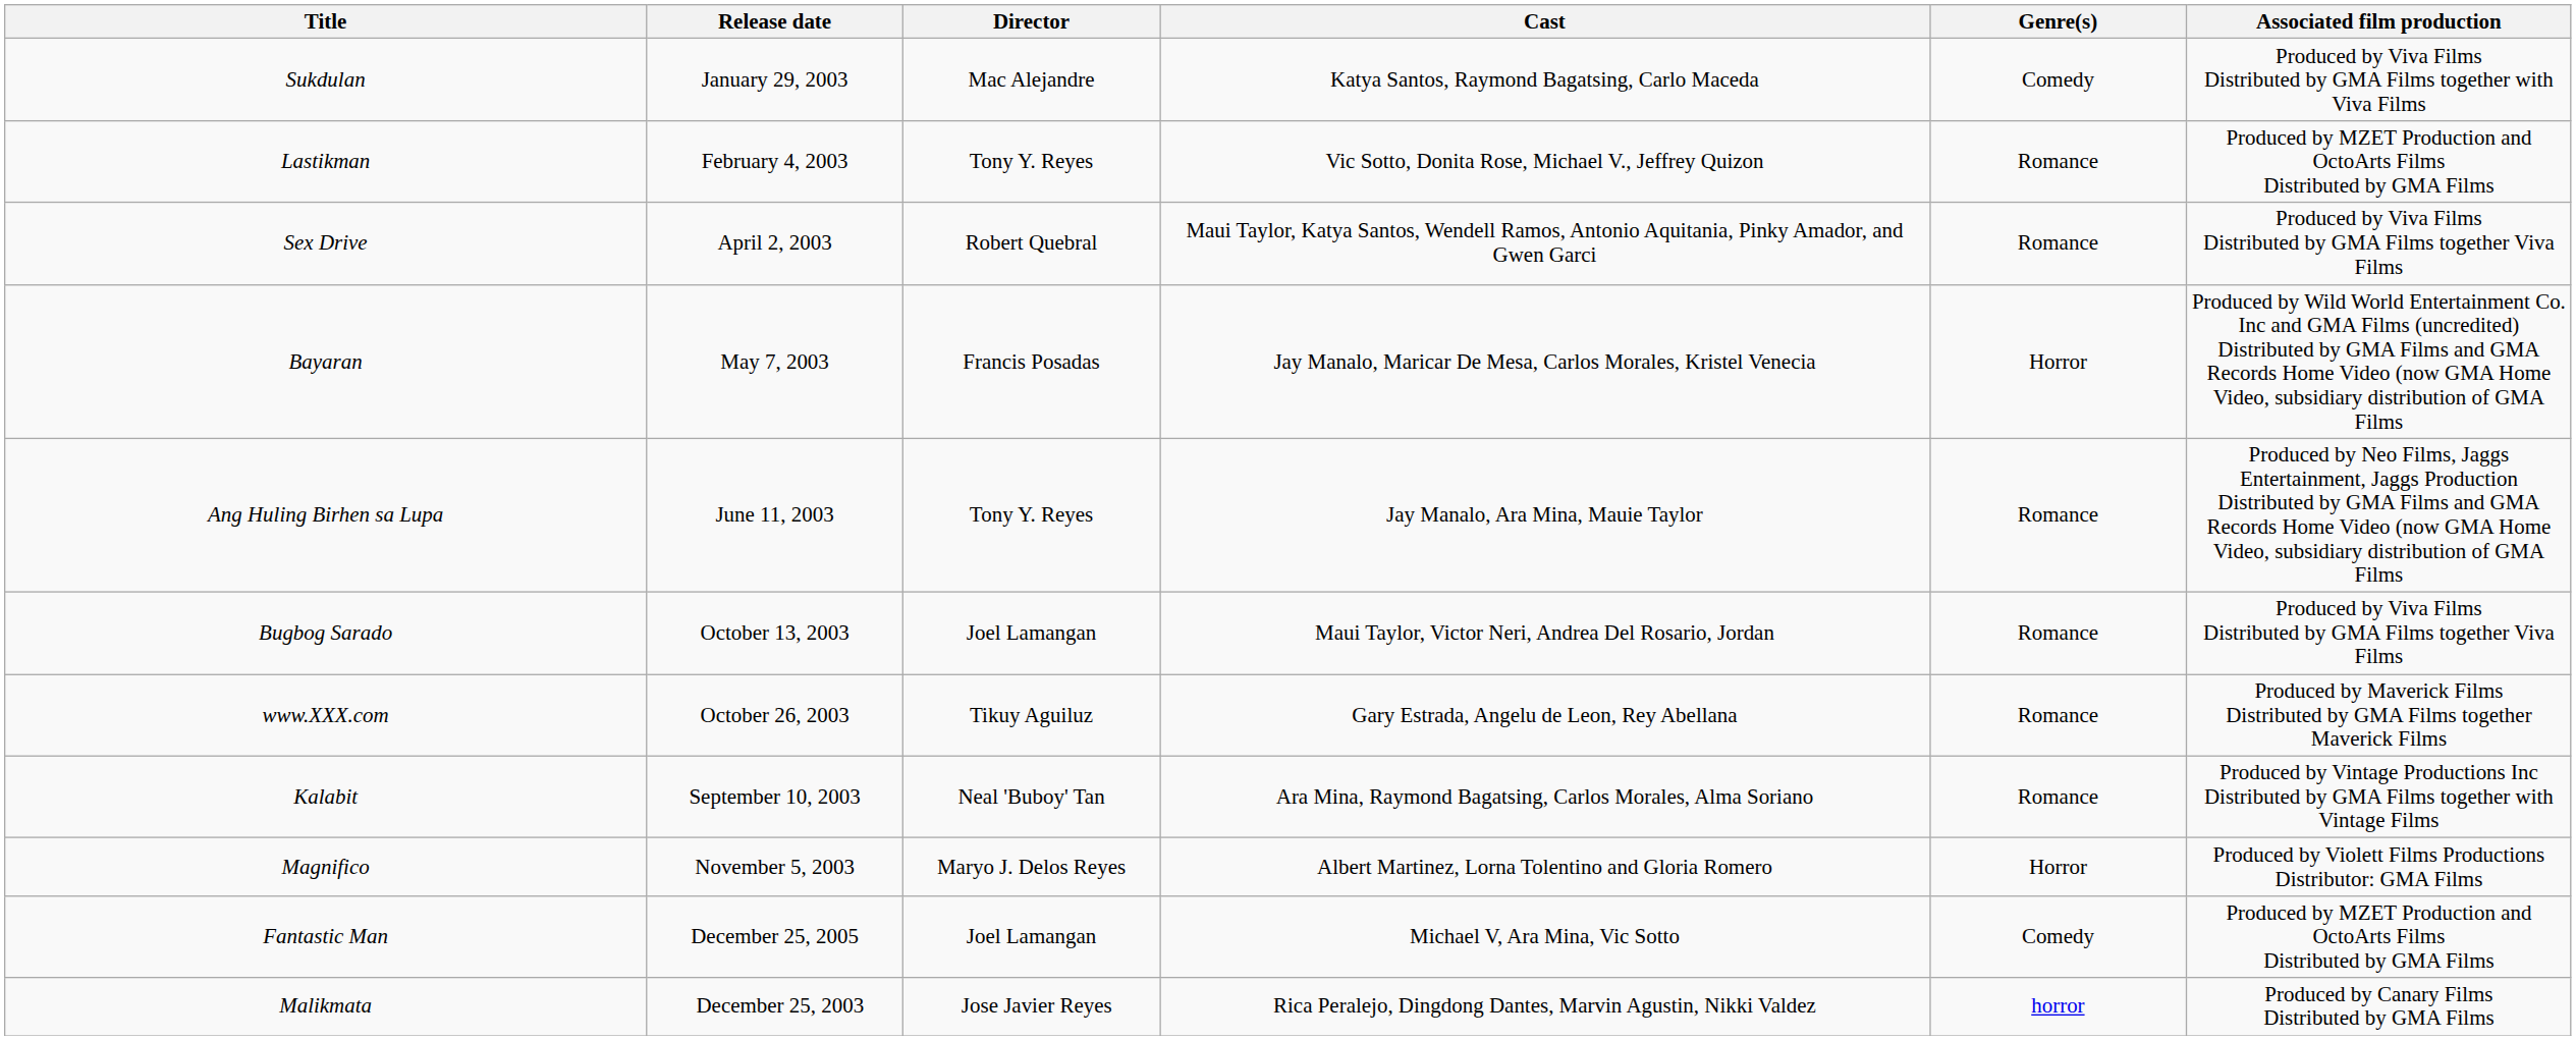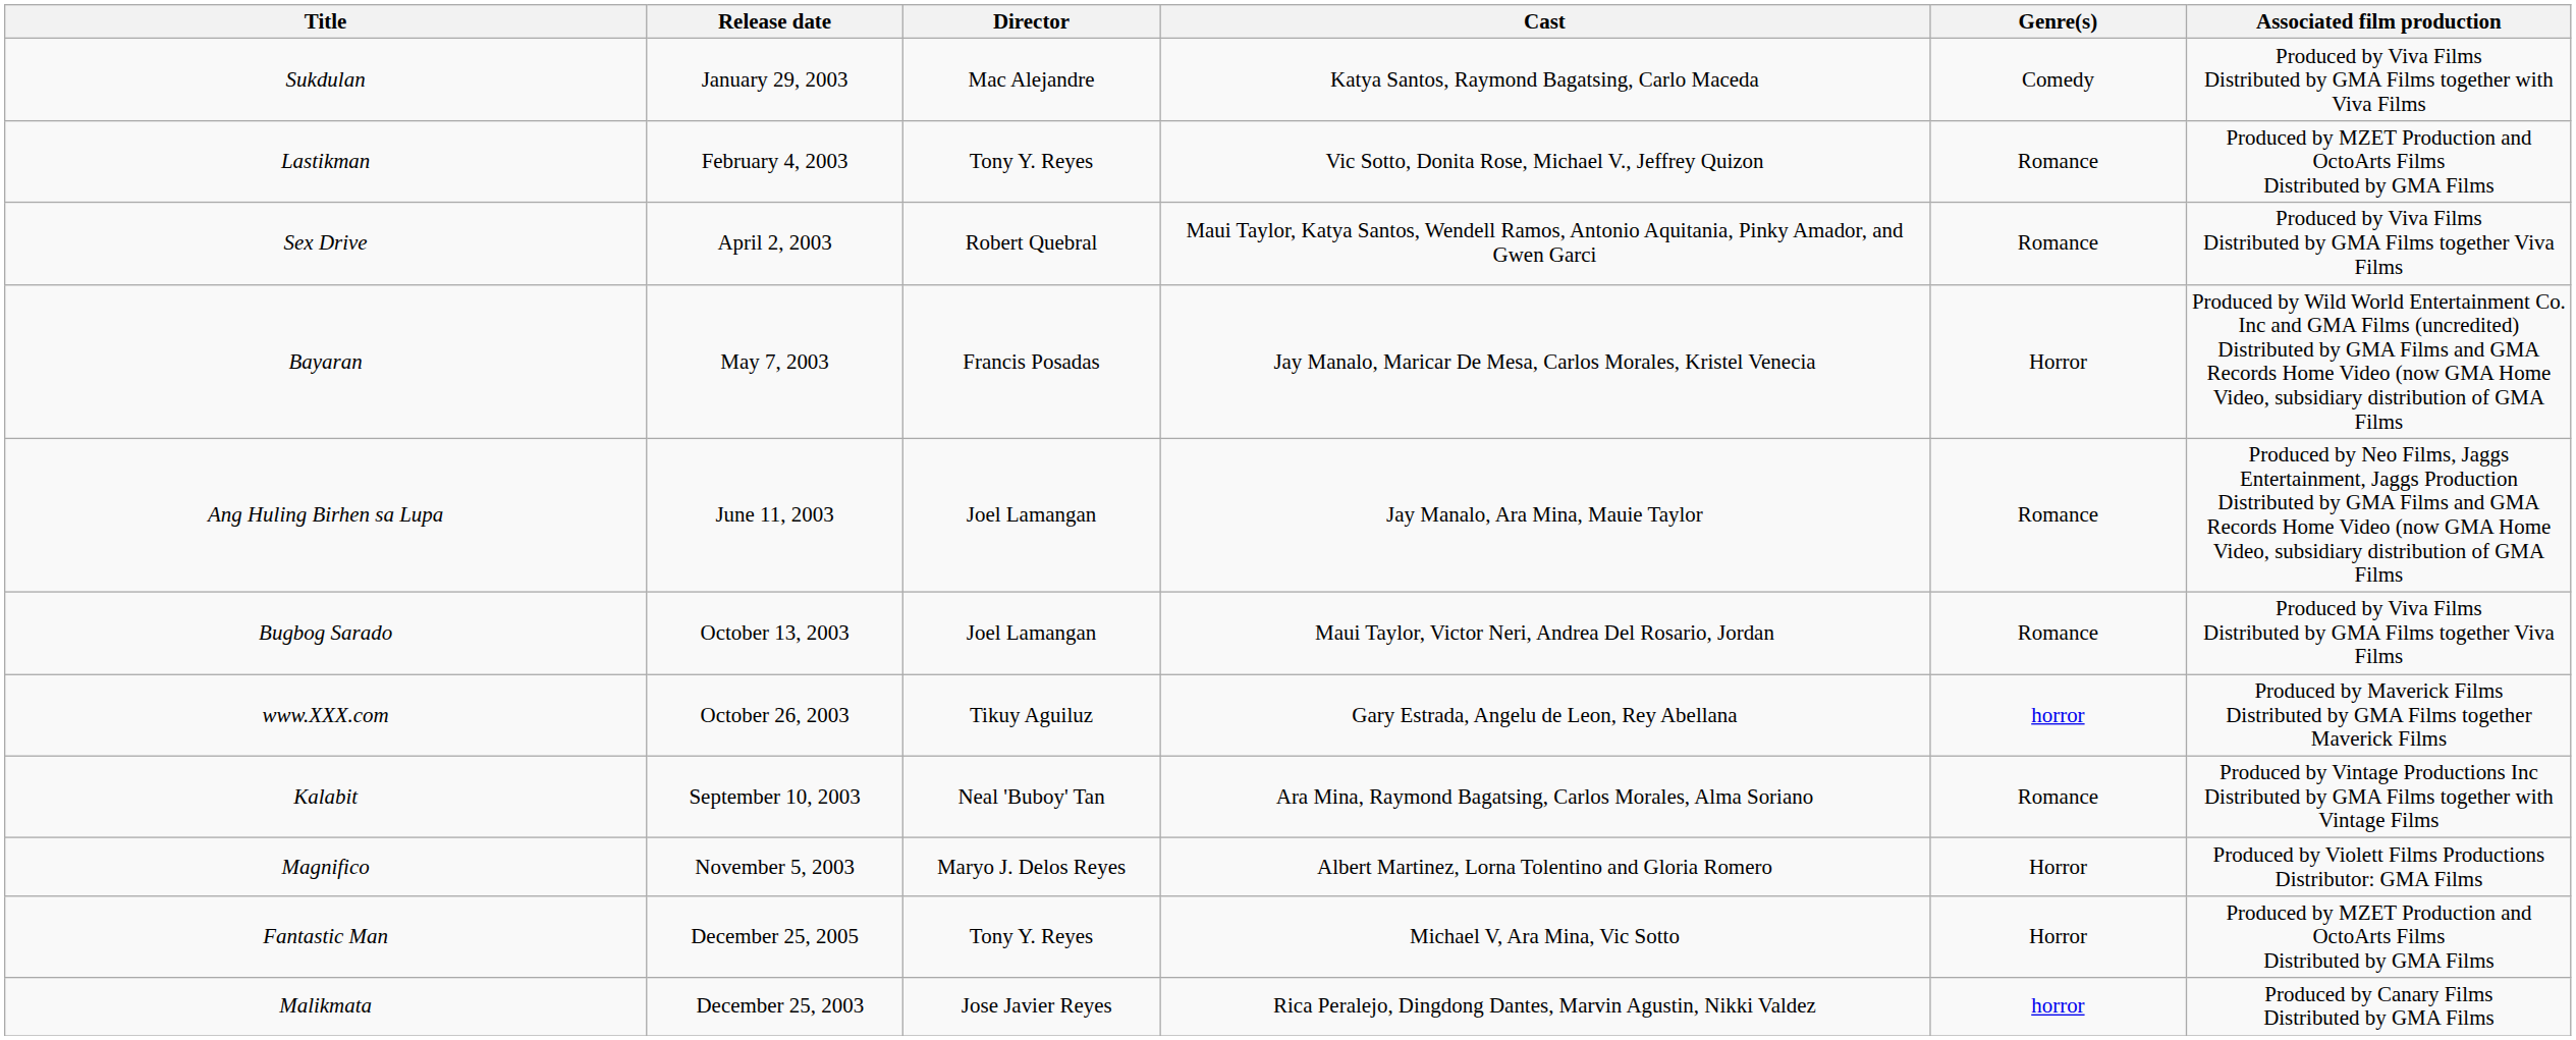Ang Huling Birhen sa Lupa | Director: Tony Y. Reyes -> Joel Lamangan
www.XXX.com | Genre(s): Romance -> horror
Fantastic Man | Director: Joel Lamangan -> Tony Y. Reyes
Fantastic Man | Genre(s): Comedy -> Horror
